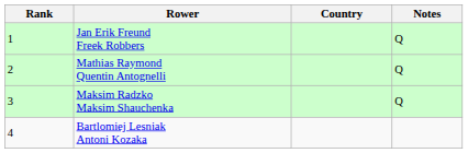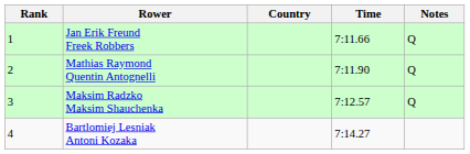+ column: Time | 7:11.66 | 7:11.90 | 7:12.57 | 7:14.27
